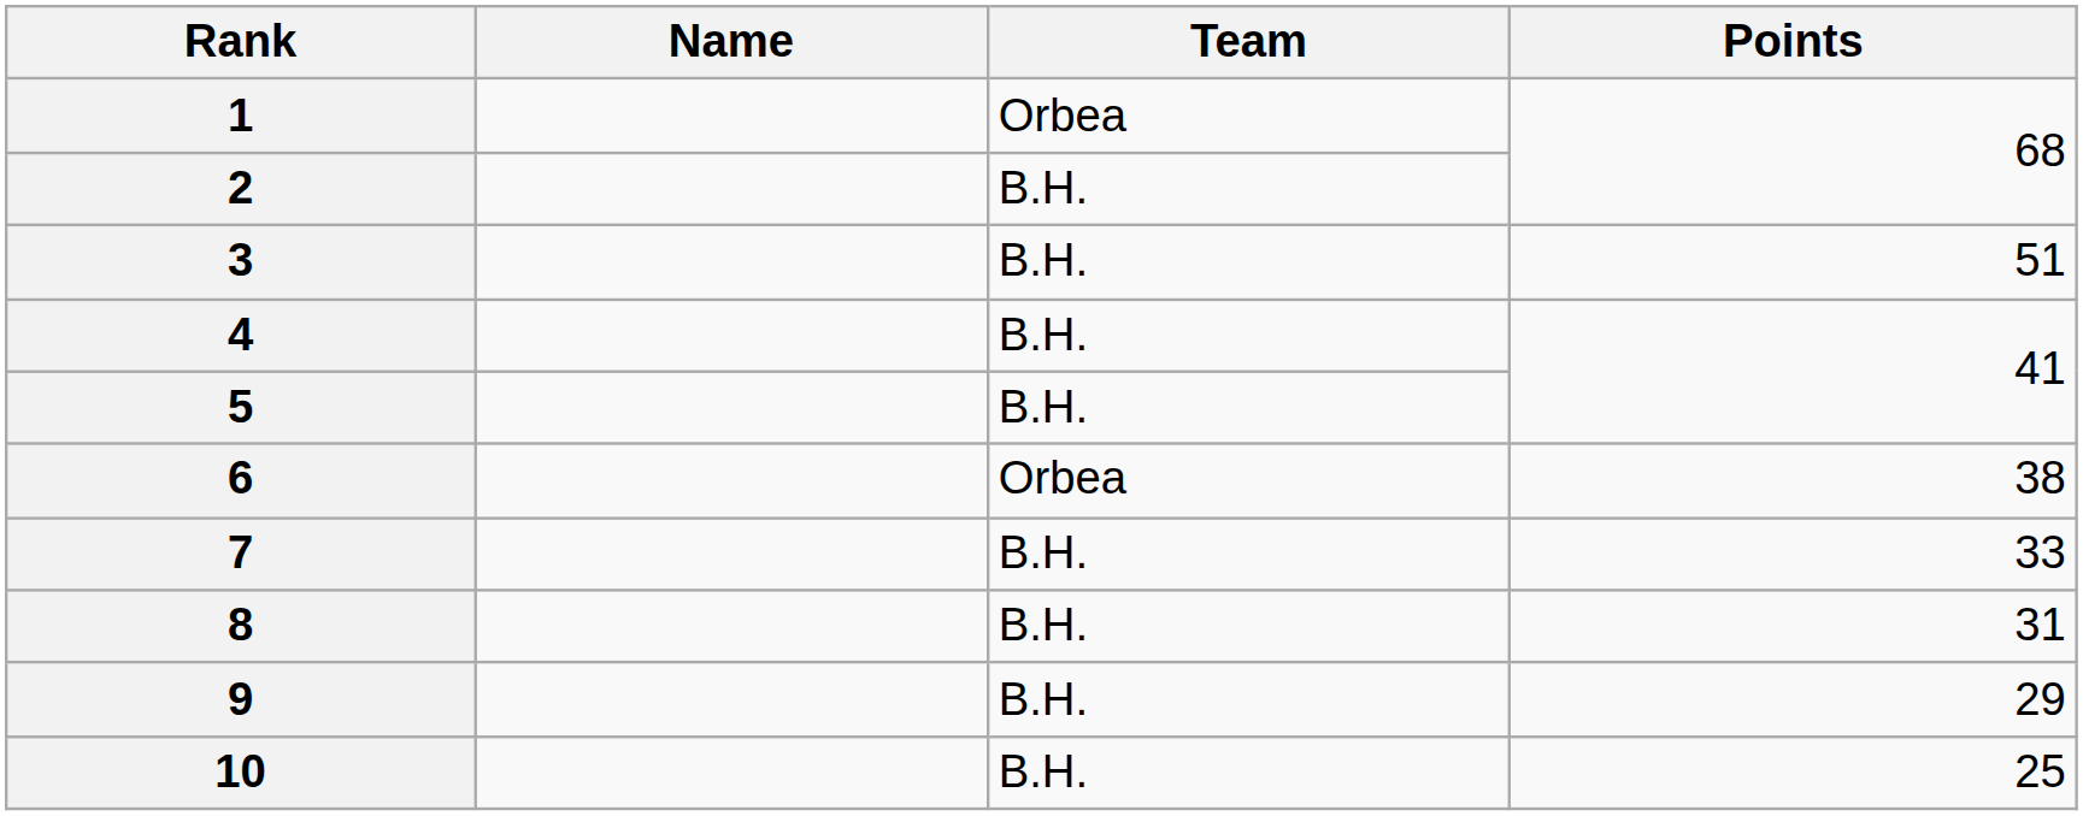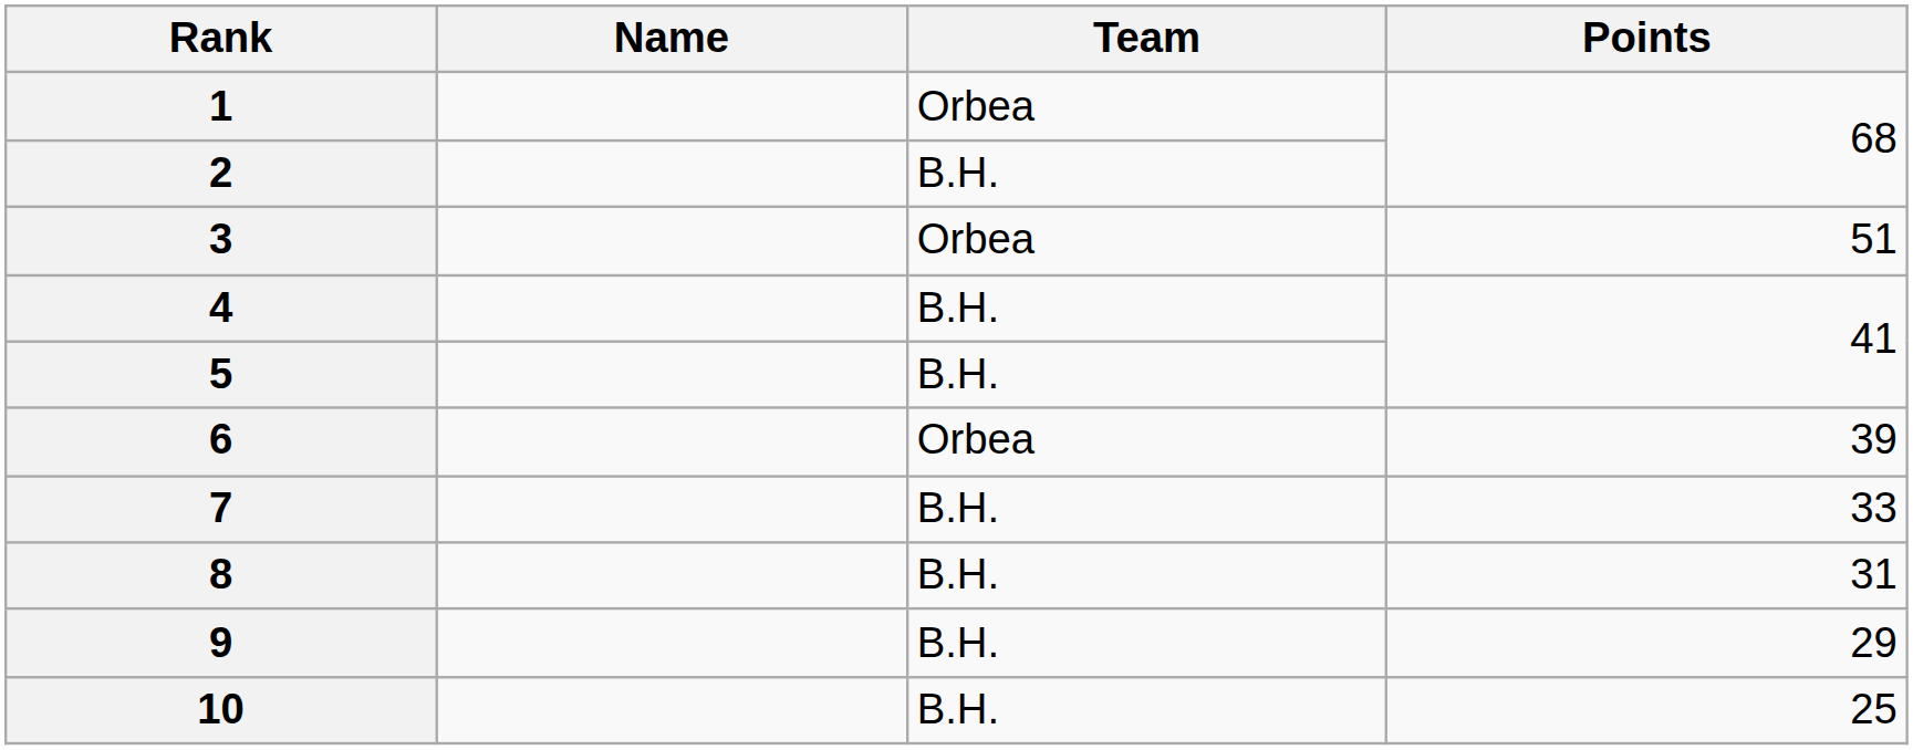3 | Team: B.H. -> Orbea
6 | Points: 38 -> 39
